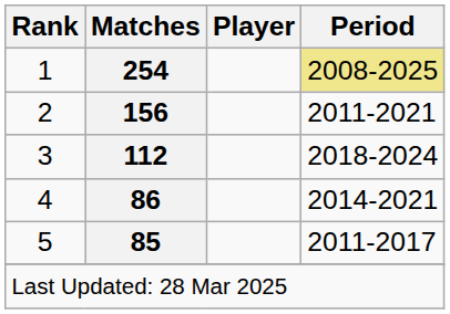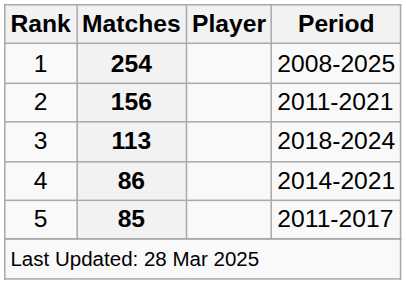1 | Period: khaki background -> no background
3 | Matches: 112 -> 113
